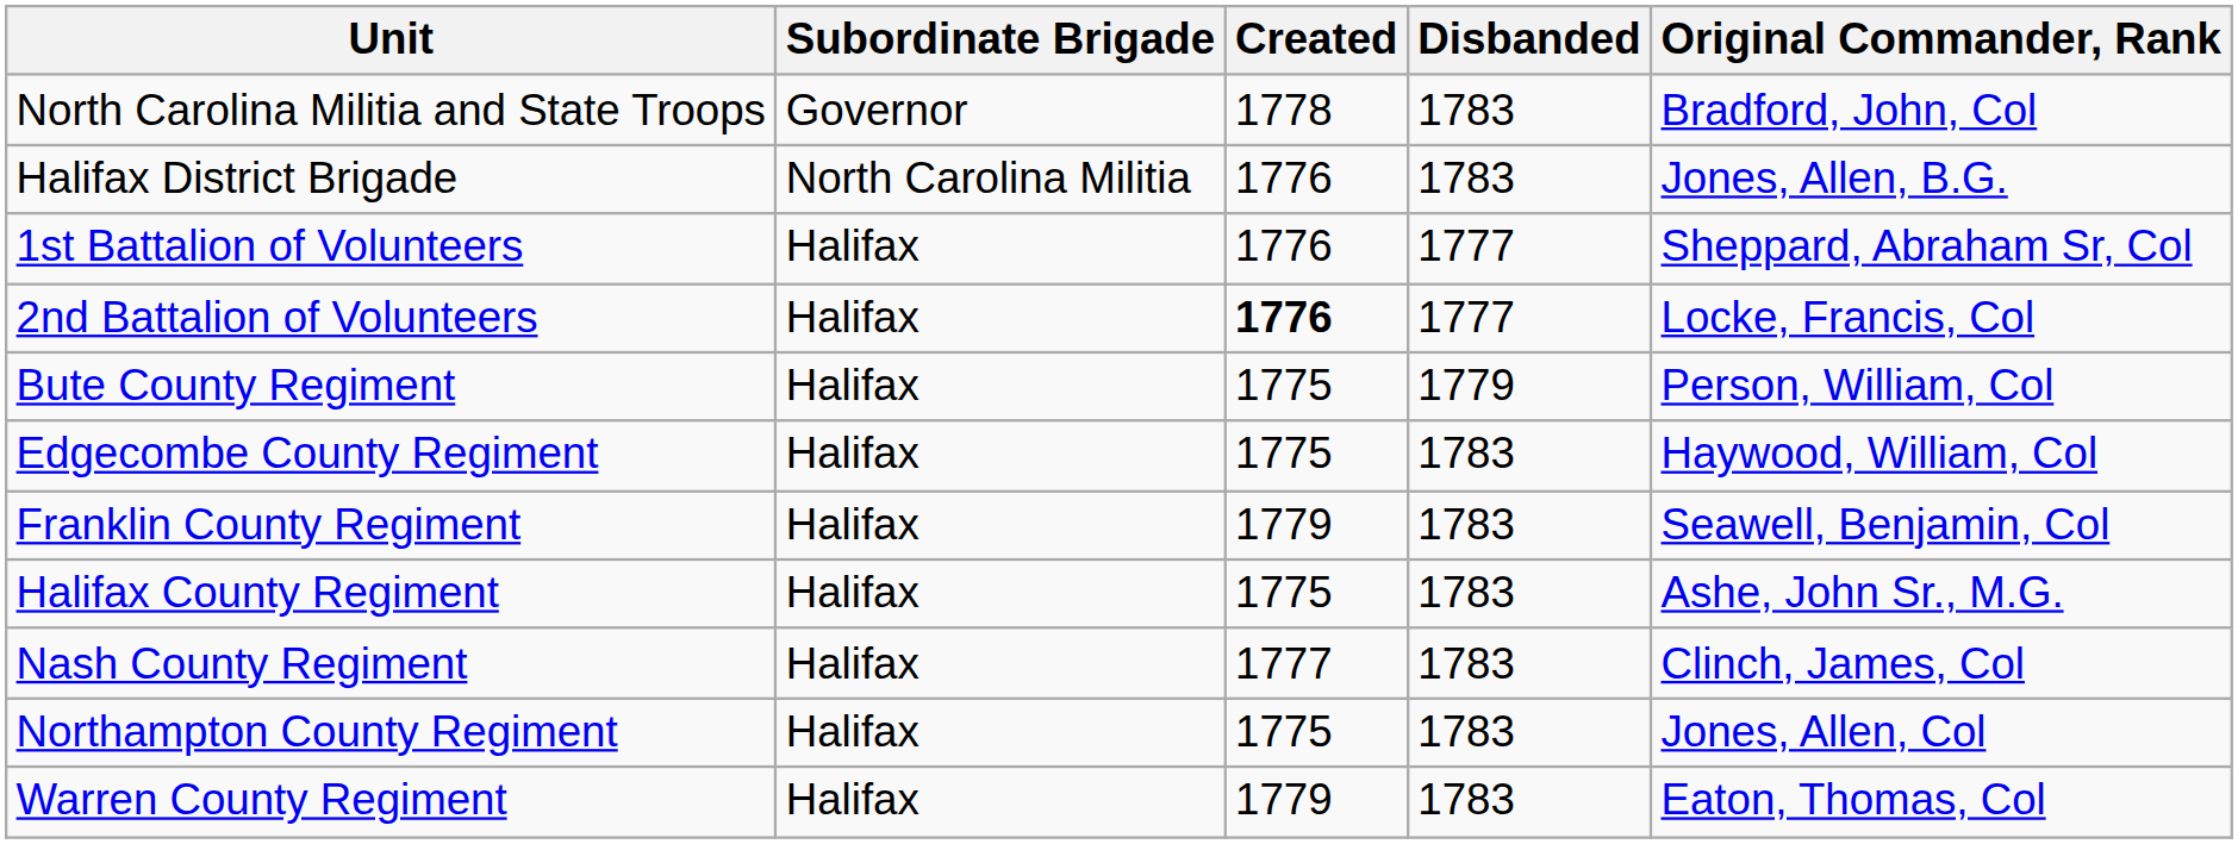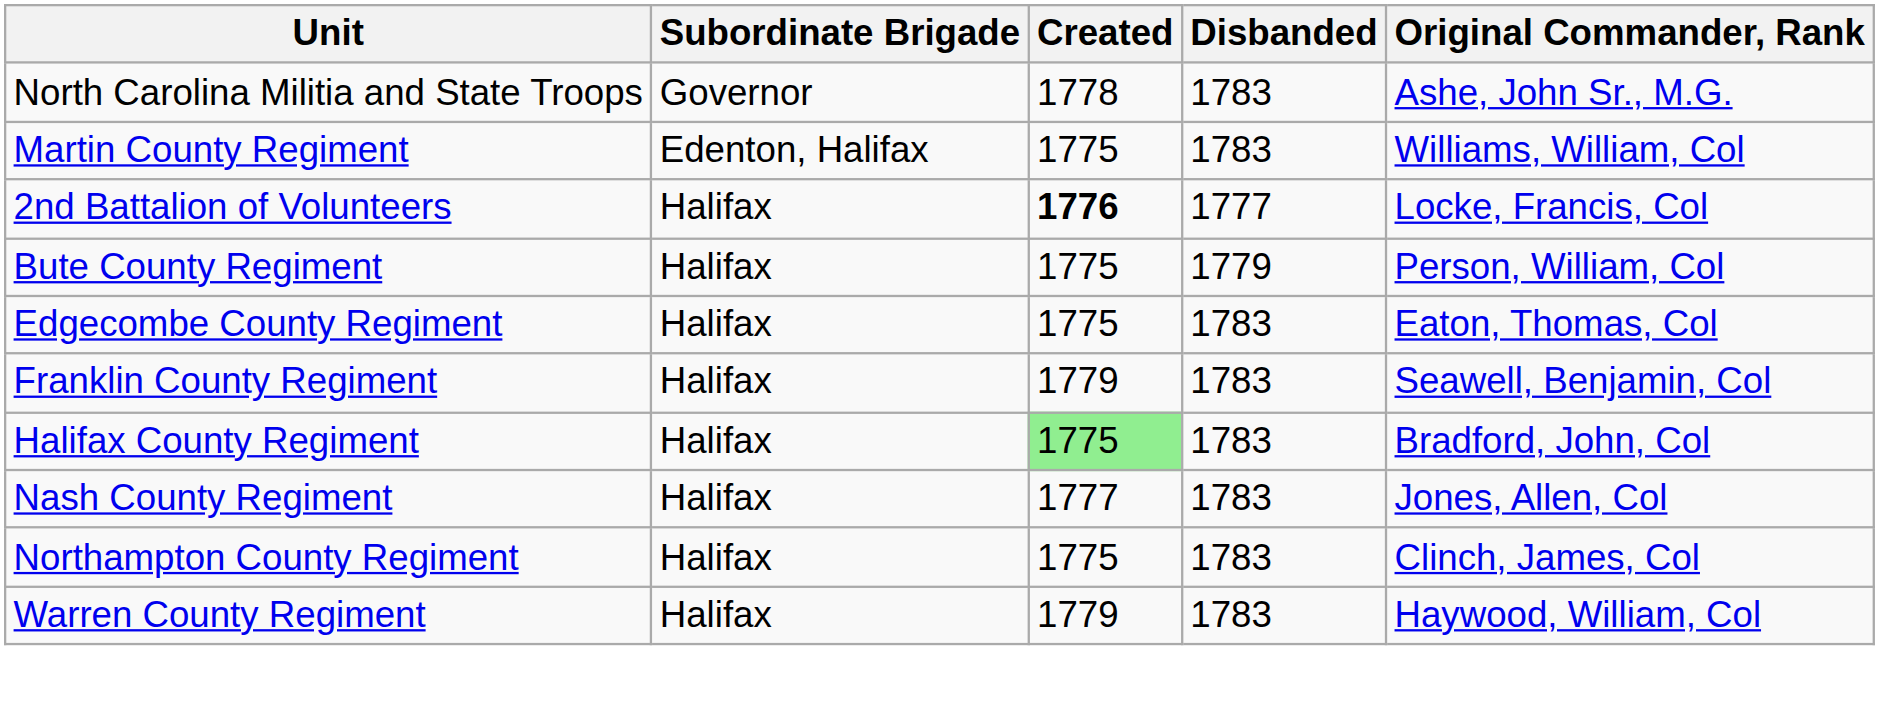North Carolina Militia and State Troops | Original Commander, Rank: Bradford, John, Col -> Ashe, John Sr., M.G.
+ row: Martin County Regiment | Edenton, Halifax | 1775 | 1783 | Williams, William, Col
- row: Halifax District Brigade | North Carolina Militia | 1776 | 1783 | Jones, Allen, B.G.
- row: 1st Battalion of Volunteers | Halifax | 1776 | 1777 | Sheppard, Abraham Sr, Col
Edgecombe County Regiment | Original Commander, Rank: Haywood, William, Col -> Eaton, Thomas, Col
Halifax County Regiment | Created: no background -> lightgreen background
Halifax County Regiment | Original Commander, Rank: Ashe, John Sr., M.G. -> Bradford, John, Col
Nash County Regiment | Original Commander, Rank: Clinch, James, Col -> Jones, Allen, Col
Northampton County Regiment | Original Commander, Rank: Jones, Allen, Col -> Clinch, James, Col
Warren County Regiment | Original Commander, Rank: Eaton, Thomas, Col -> Haywood, William, Col
